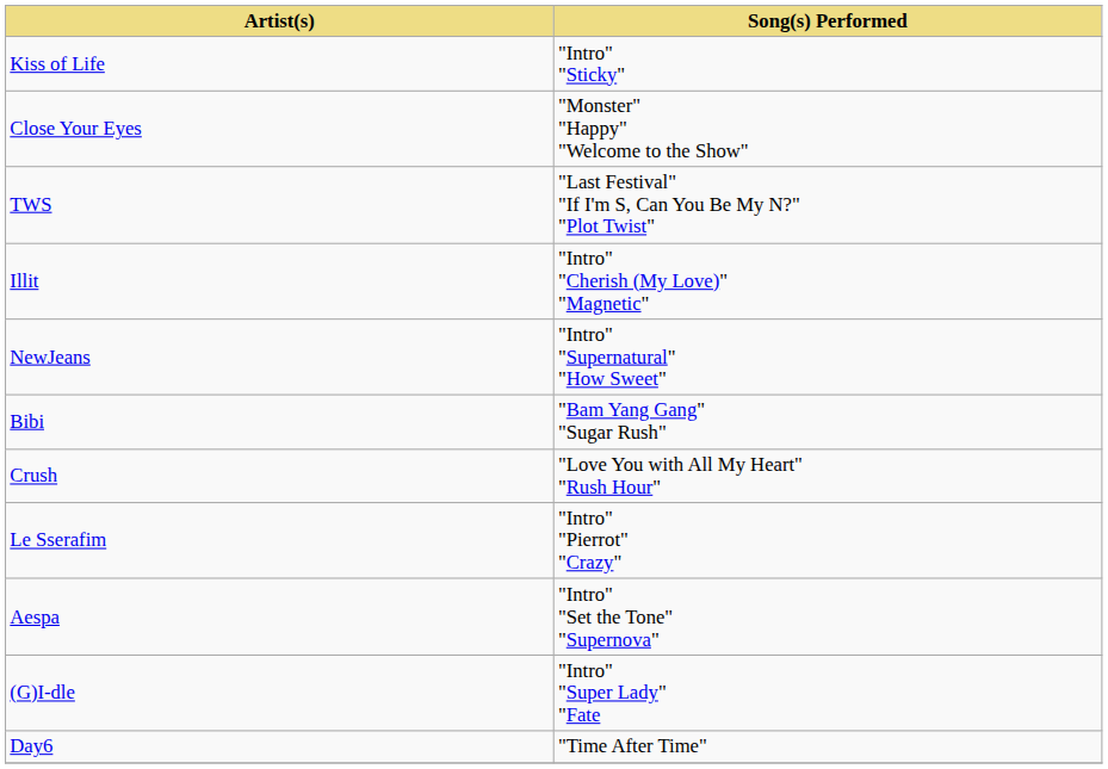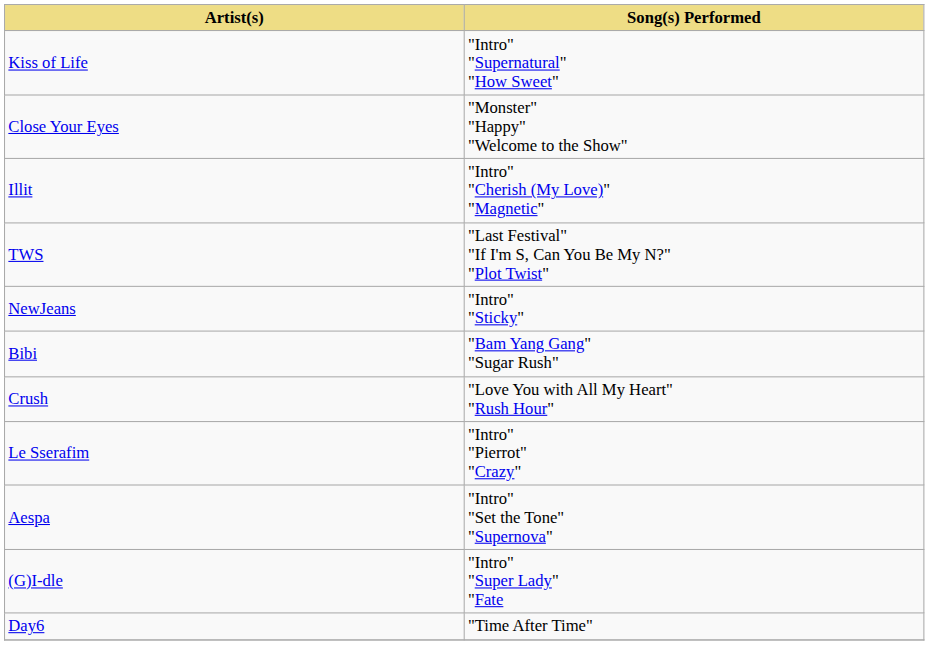Kiss of Life | Song(s) Performed: "Intro" "Sticky" -> "Intro" "Supernatural" "How Sweet"
rows swapped: Illit <-> TWS
NewJeans | Song(s) Performed: "Intro" "Supernatural" "How Sweet" -> "Intro" "Sticky"
